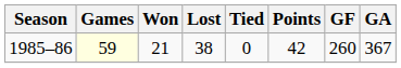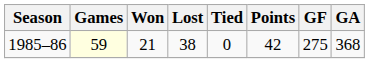1985–86 | GF: 260 -> 275
1985–86 | GA: 367 -> 368
